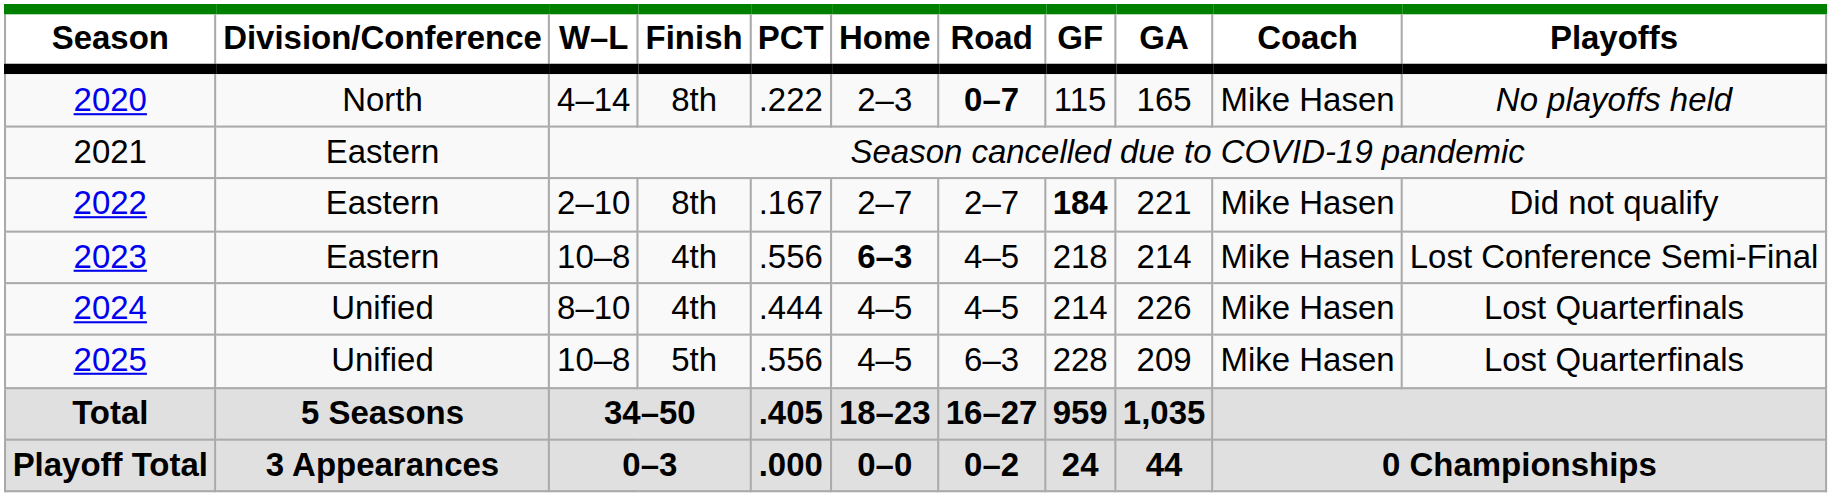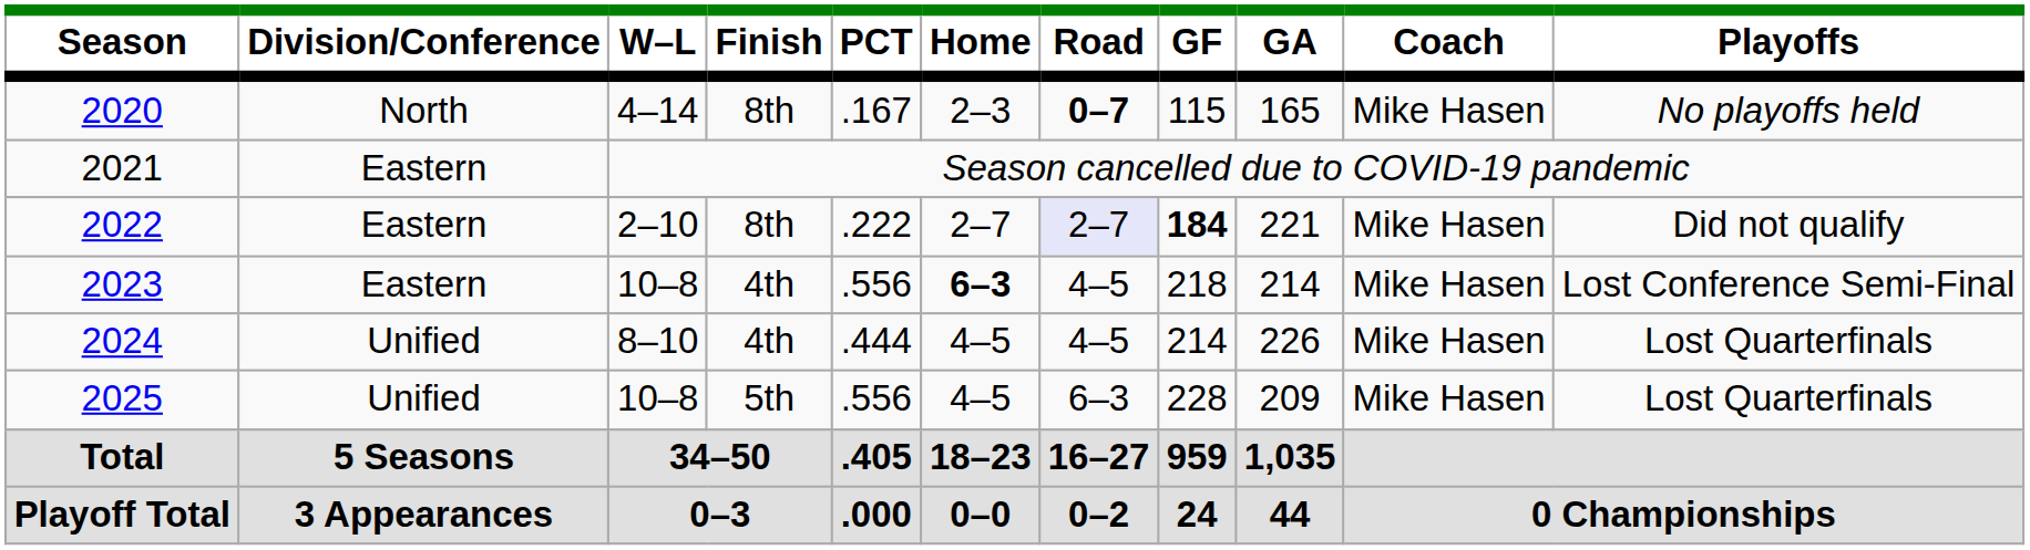2020 | PCT: .222 -> .167
2022 | PCT: .167 -> .222
2022 | Road: no background -> lavender background
